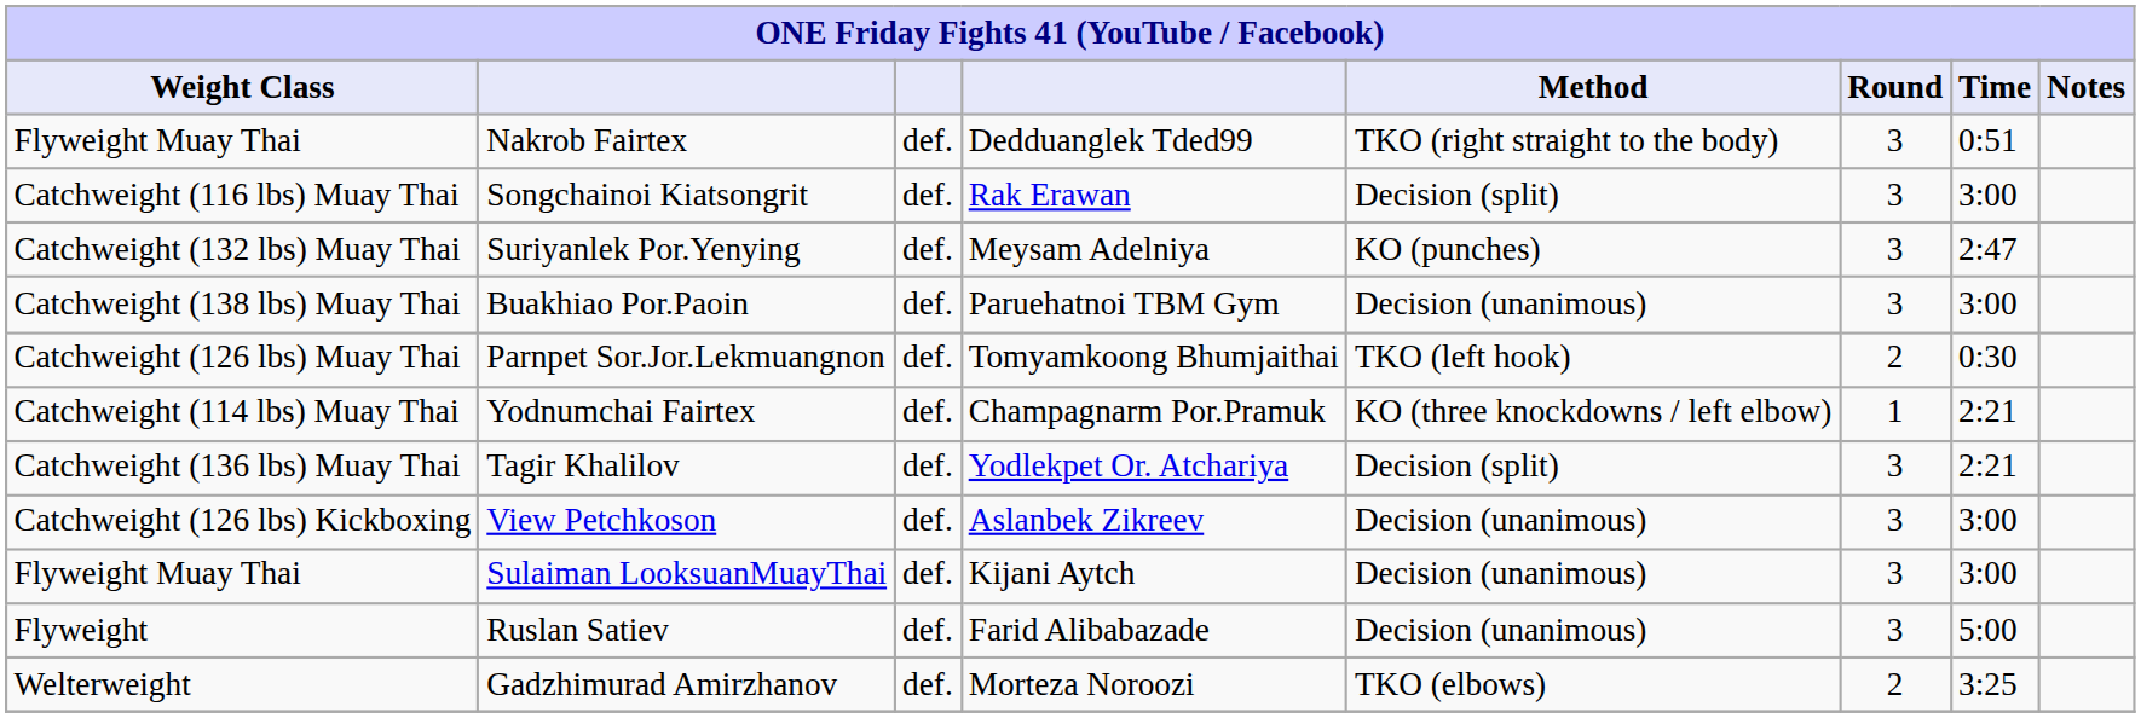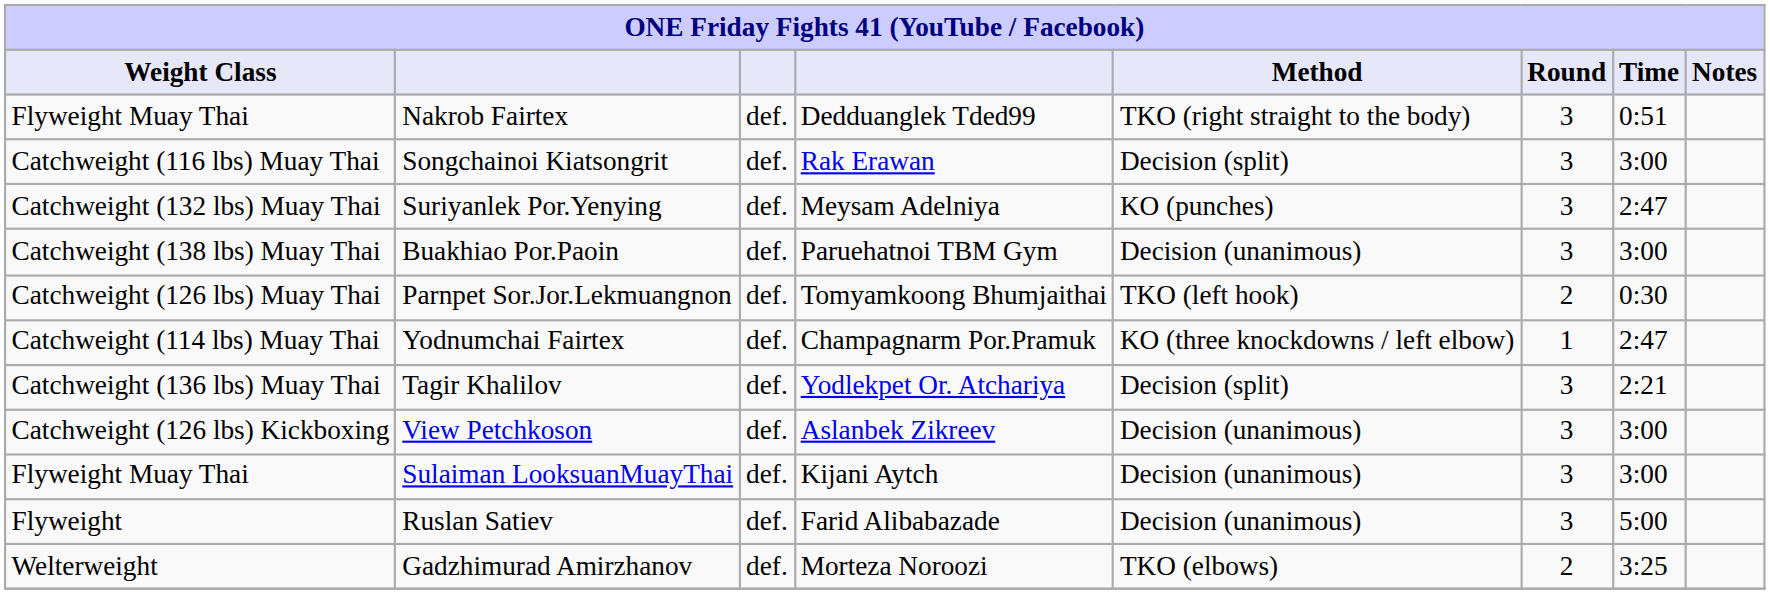Yodnumchai Fairtex | Time: 2:21 -> 2:47
